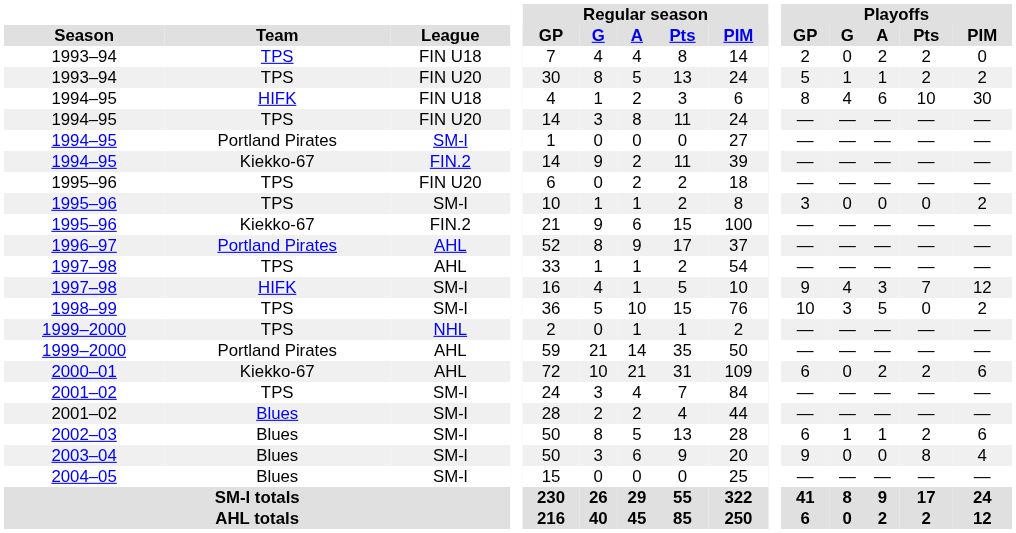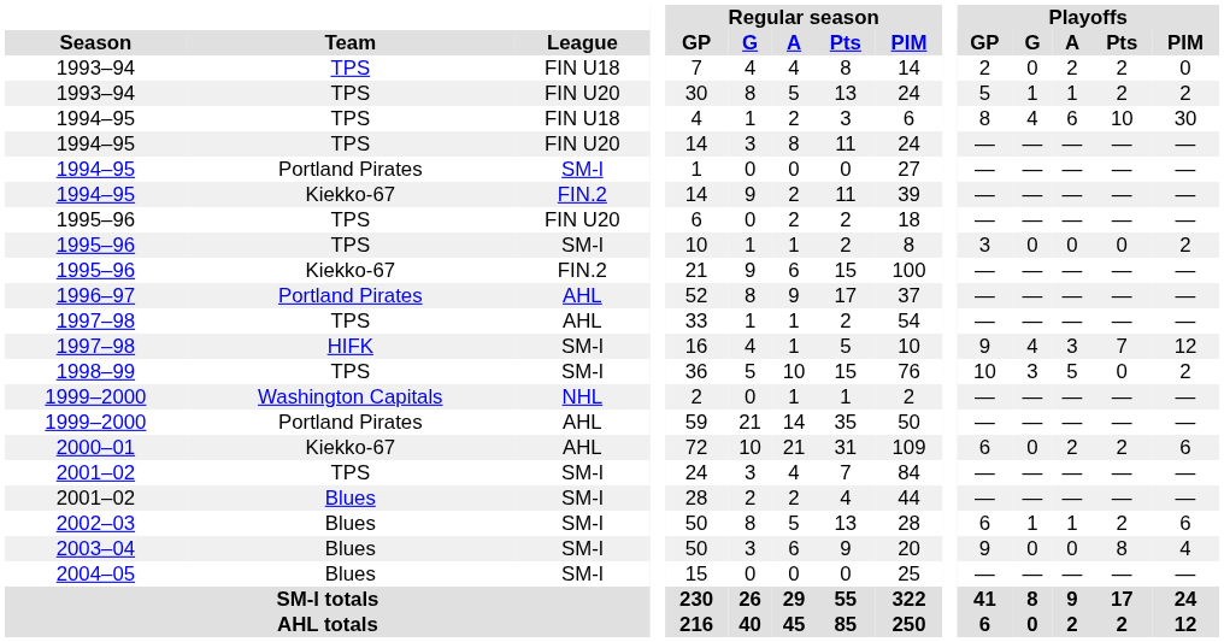1994–95 / FIN U18 | Team: HIFK -> TPS
1999–2000 / NHL | Team: TPS -> Washington Capitals
